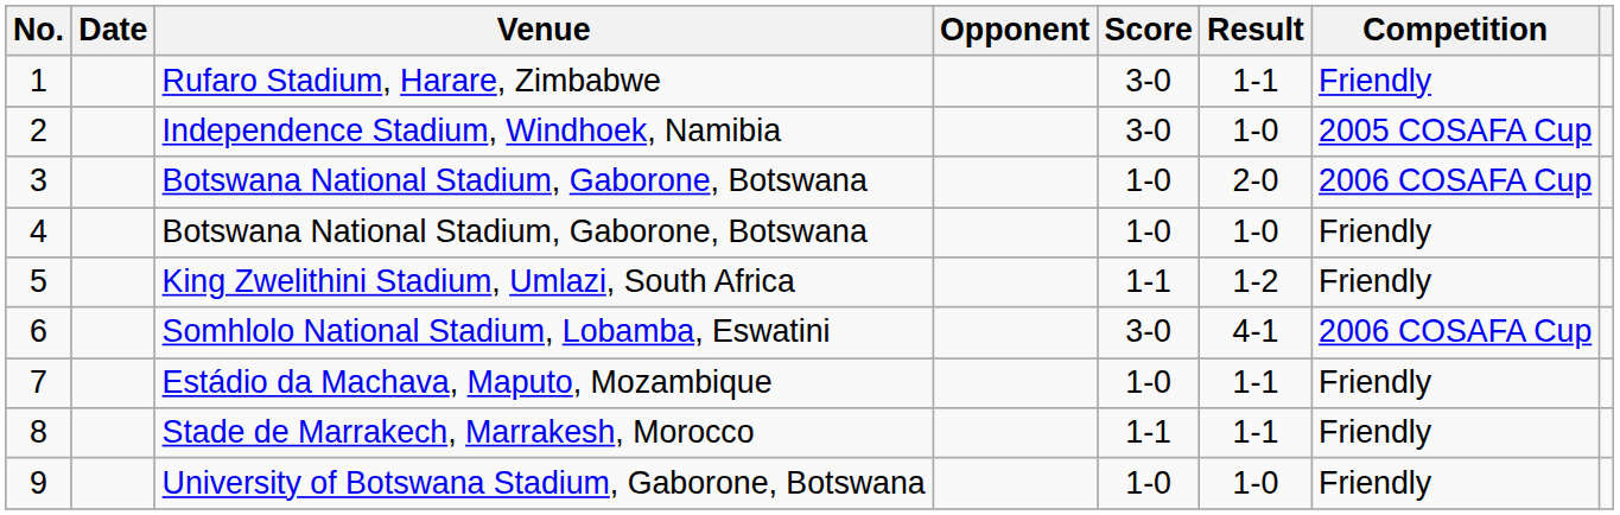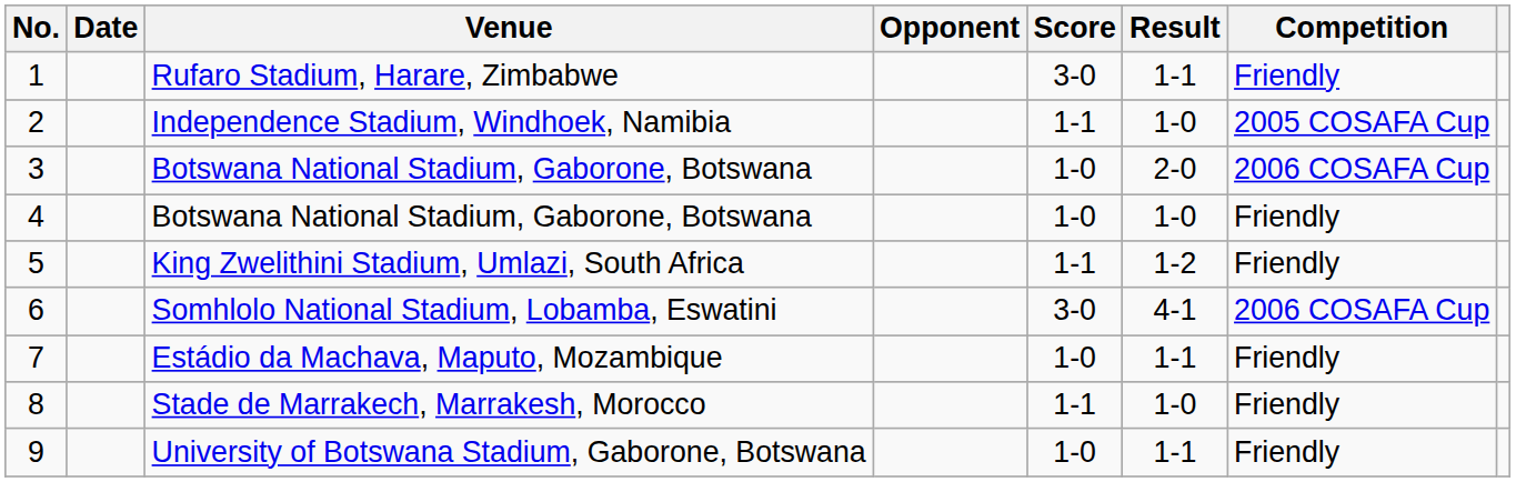2 | Score: 3-0 -> 1-1
8 | Result: 1-1 -> 1-0
9 | Result: 1-0 -> 1-1
